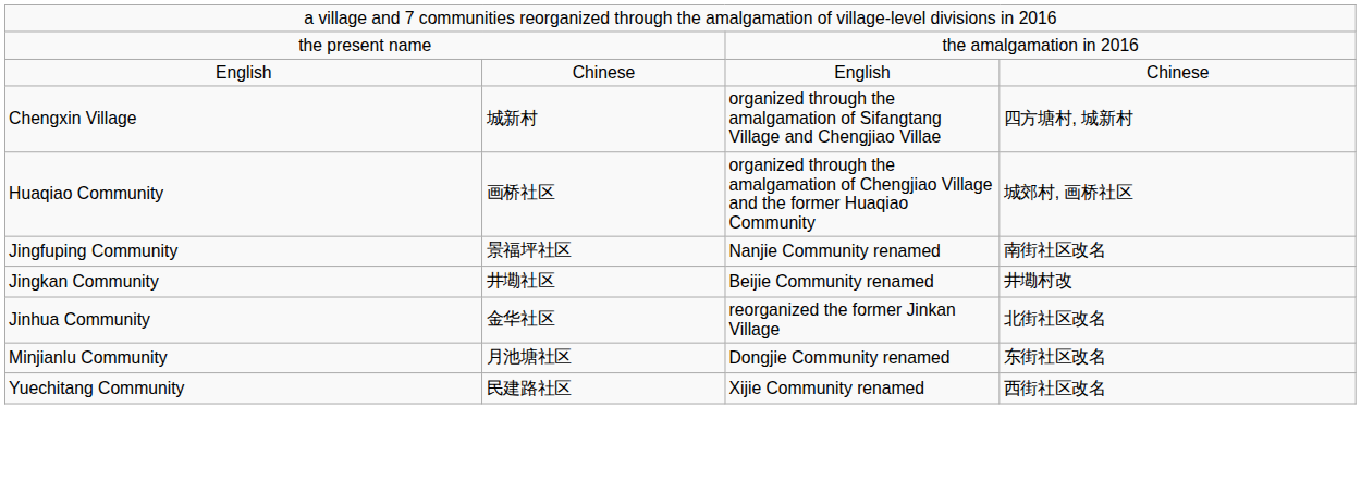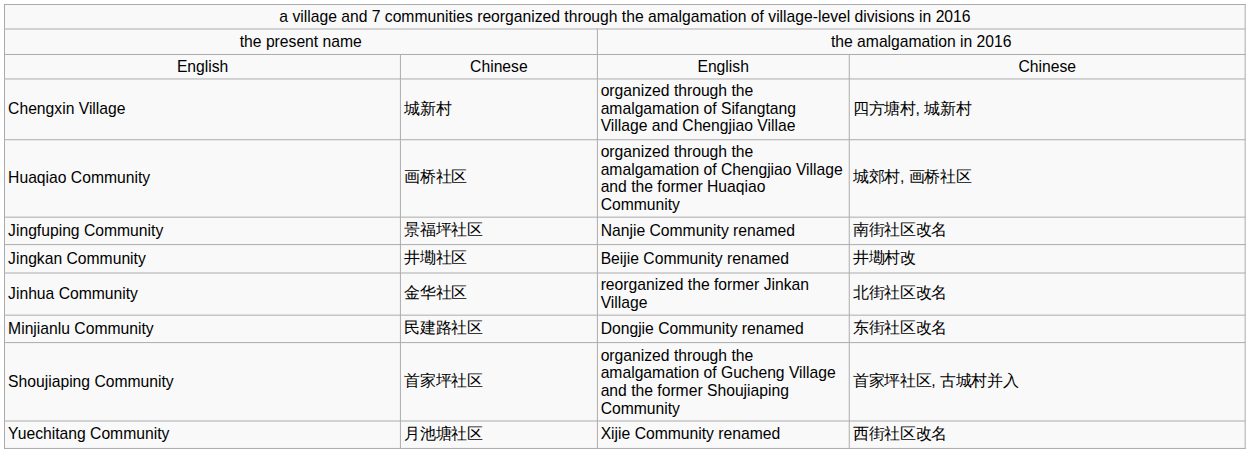Minjianlu Community | column 2: 月池塘社区 -> 民建路社区
+ row: Shoujiaping Community | 首家坪社区 | organized through the amalgamation of Gucheng Village and the former Shoujiaping Community | 首家坪社区, 古城村并入
Yuechitang Community | column 2: 民建路社区 -> 月池塘社区
